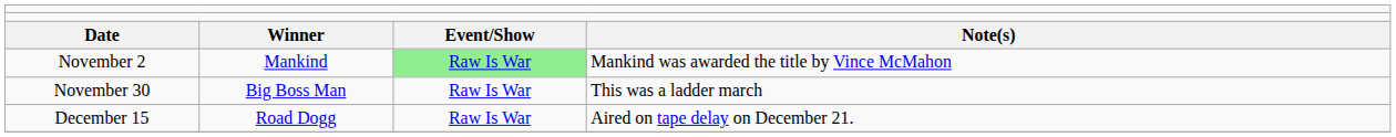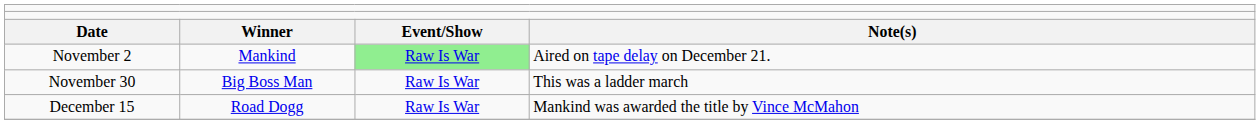November 2 | column 4: Mankind was awarded the title by Vince McMahon -> Aired on tape delay on December 21.
December 15 | column 4: Aired on tape delay on December 21. -> Mankind was awarded the title by Vince McMahon
